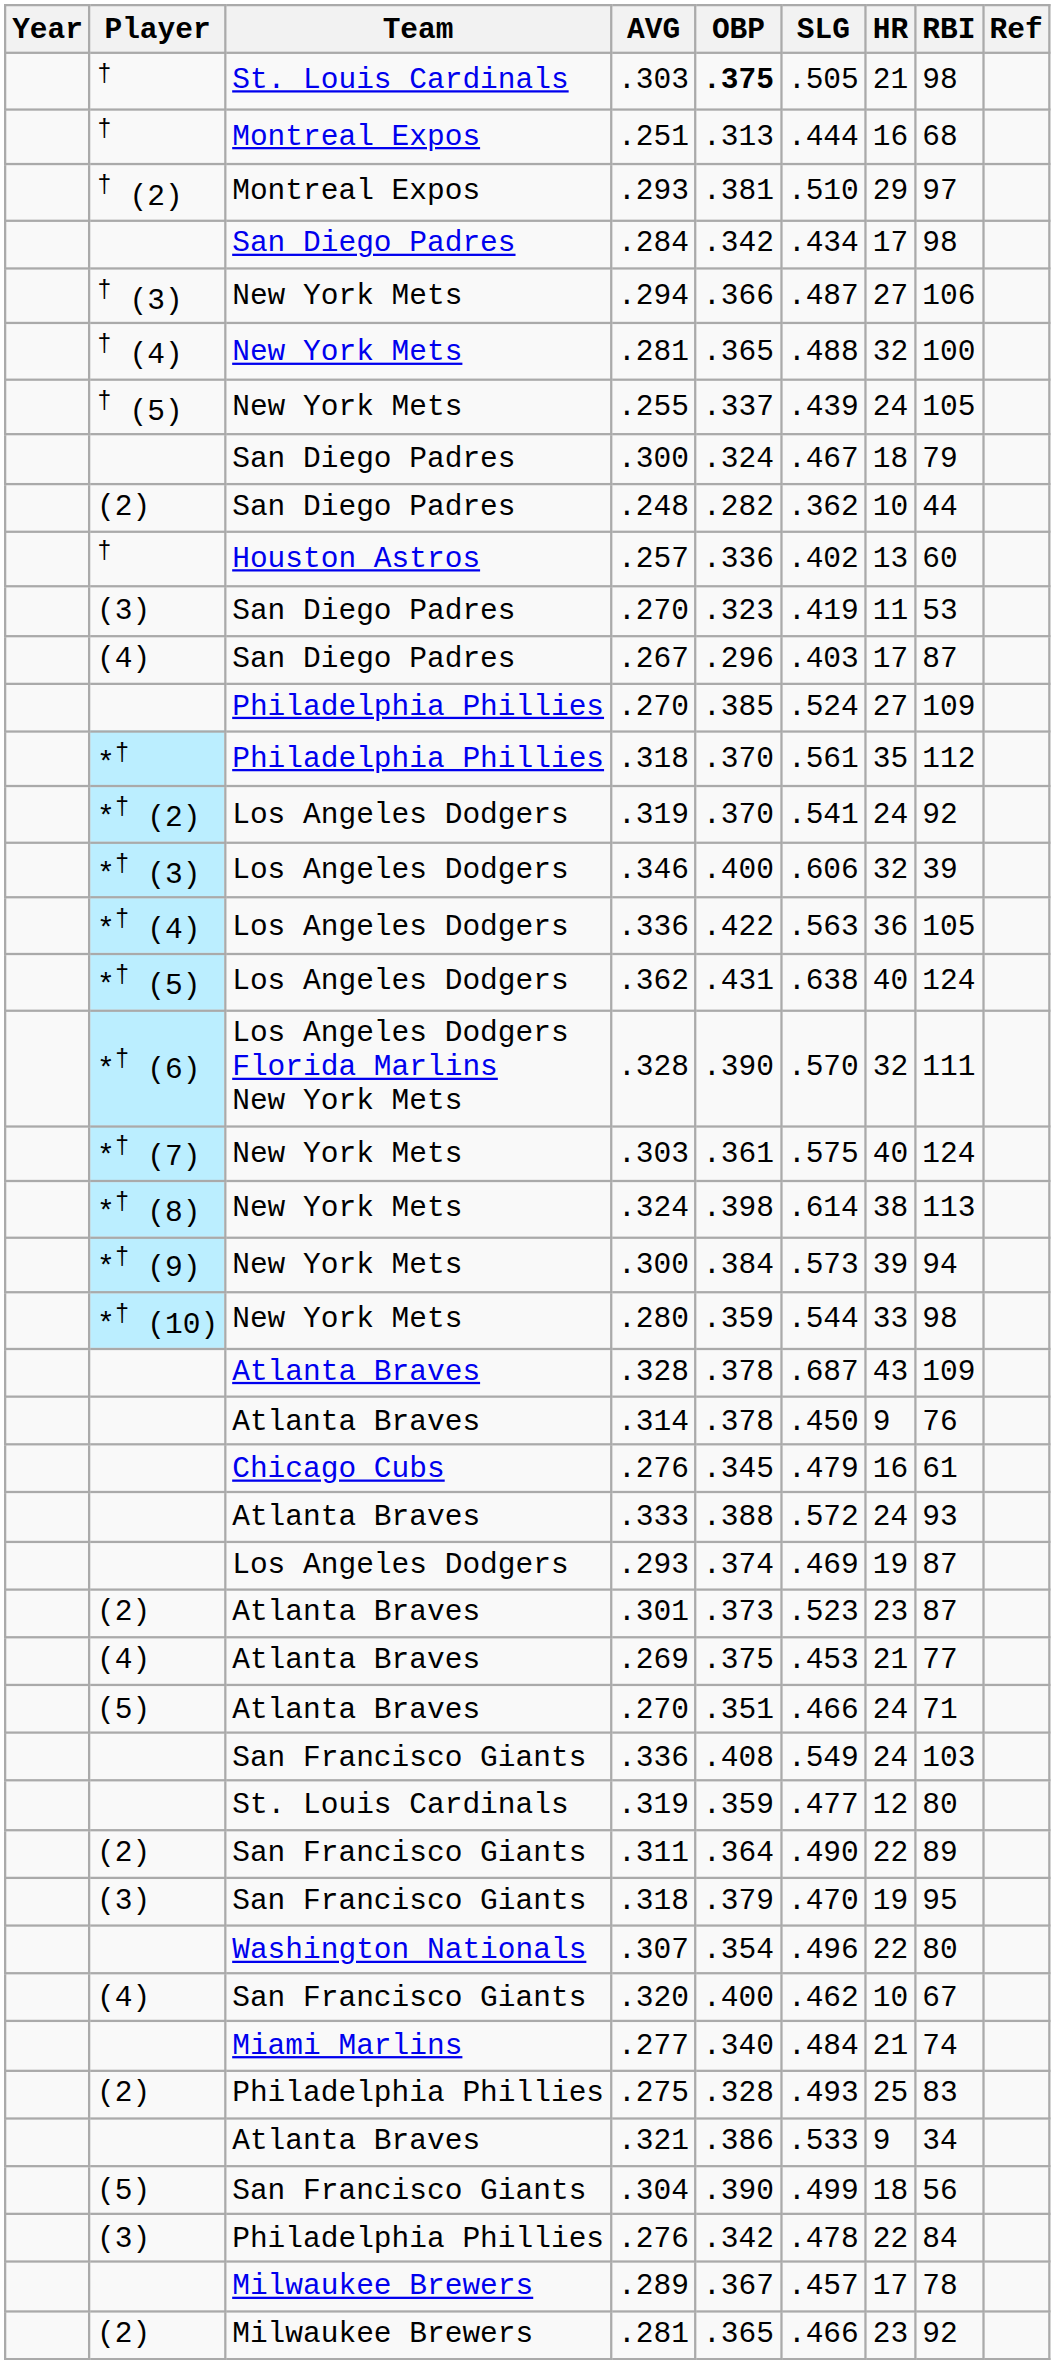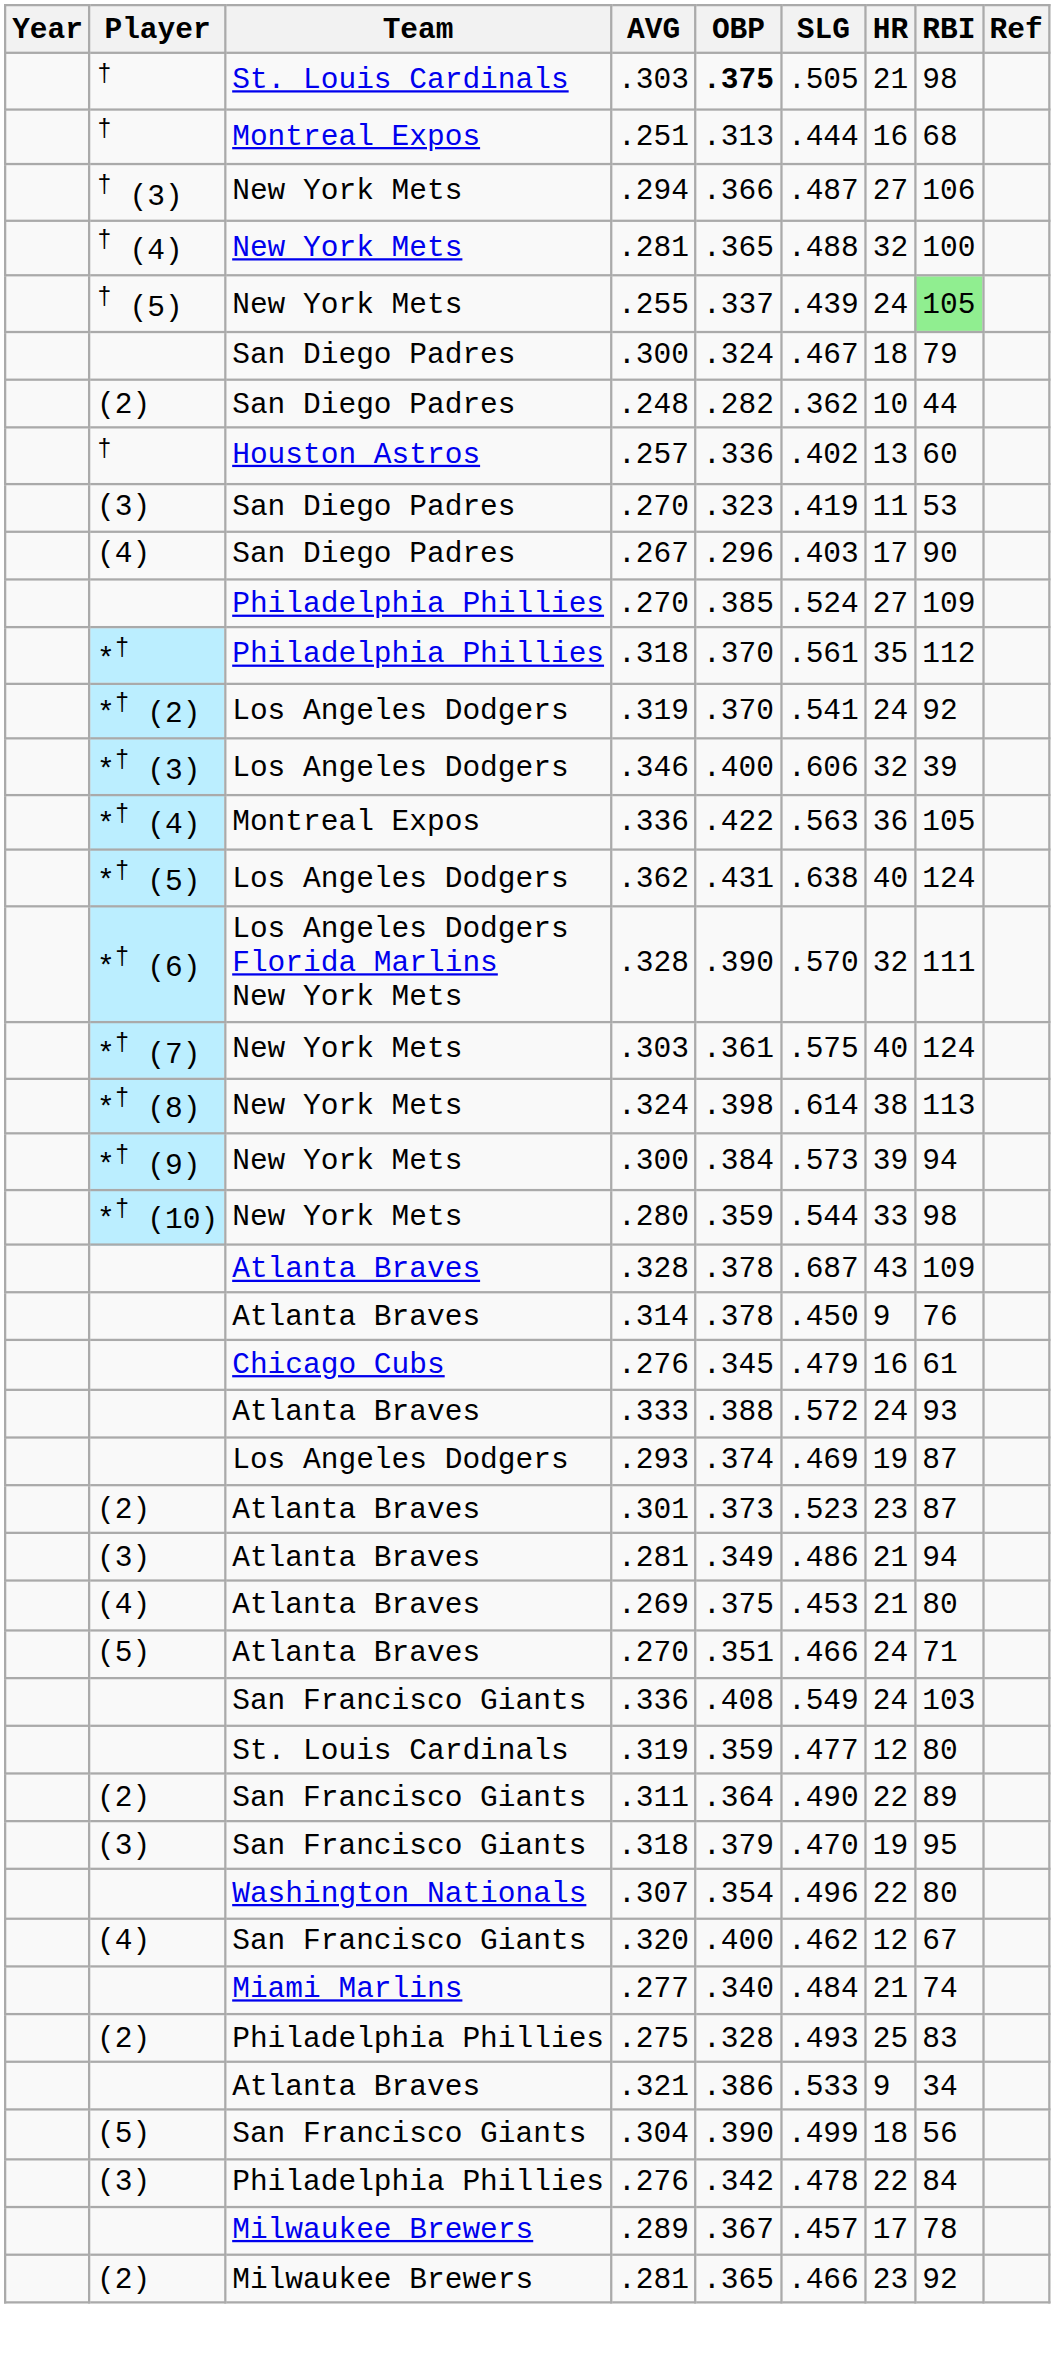- row: † (2) | Montreal Expos | .293 | .381 | .510 | 29 | 97
- row: San Diego Padres | .284 | .342 | .434 | 17 | 98
.255 | RBI: no background -> lightgreen background
.267 | RBI: 87 -> 90
*† (4) / .336 | Team: Los Angeles Dodgers -> Montreal Expos
+ row: (3) | Atlanta Braves | .281 | .349 | .486 | 21 | 94
.269 | RBI: 77 -> 80
.320 | HR: 10 -> 12
